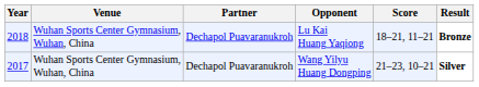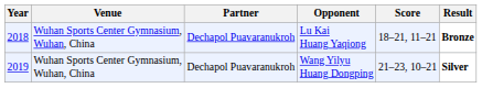Wang Yilyu Huang Dongping | Year: 2017 -> 2019
